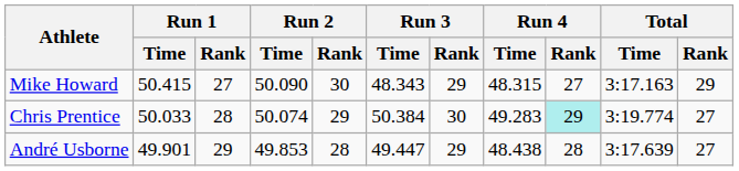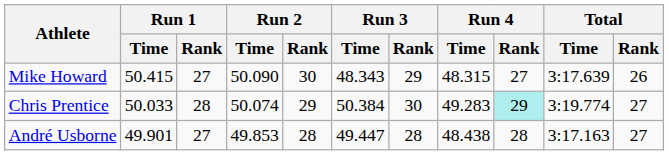Mike Howard | Total / Time: 3:17.163 -> 3:17.639
Mike Howard | Total / Rank: 29 -> 26
André Usborne | Run 1 / Rank: 29 -> 27
André Usborne | Run 3 / Rank: 29 -> 28
André Usborne | Total / Time: 3:17.639 -> 3:17.163
